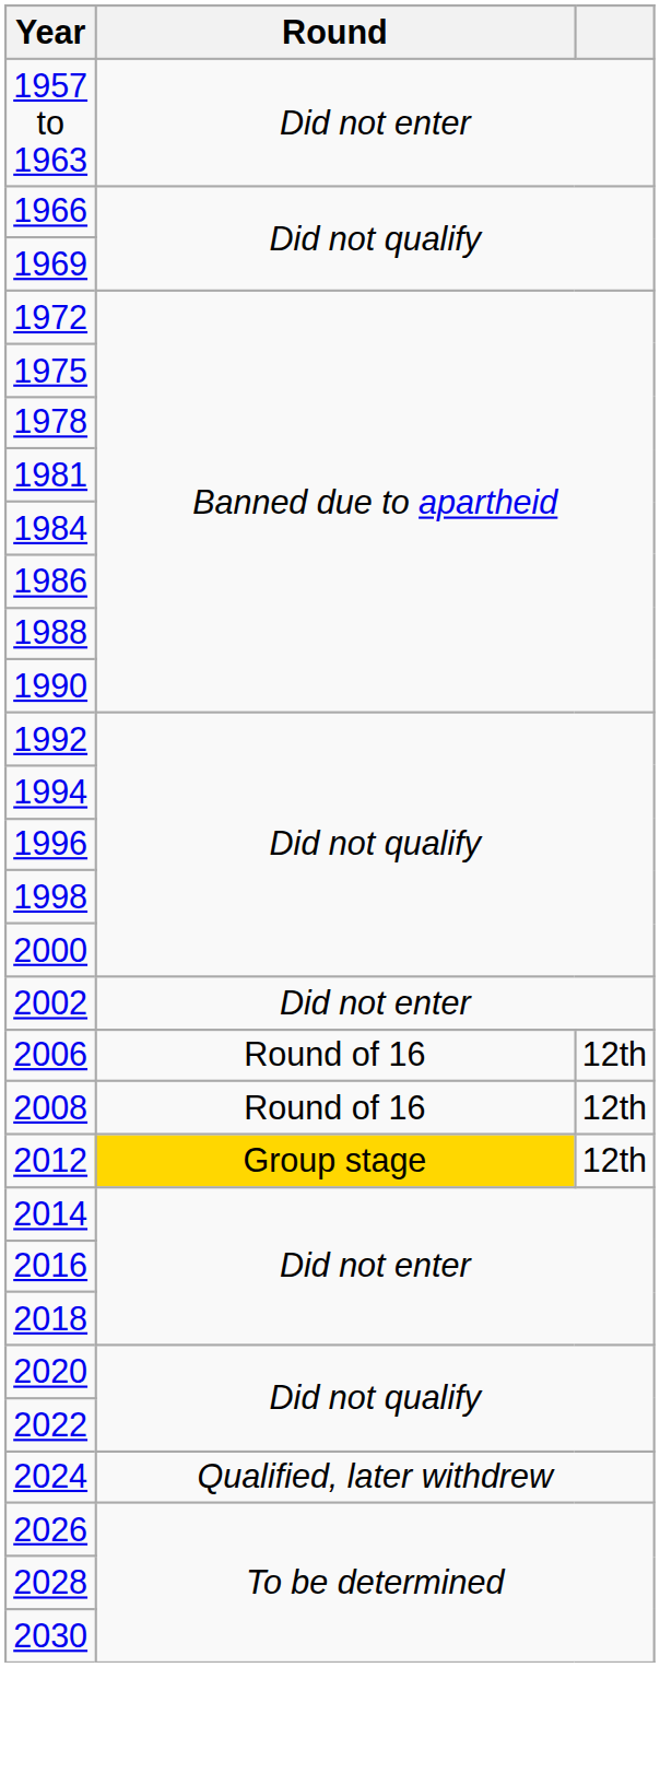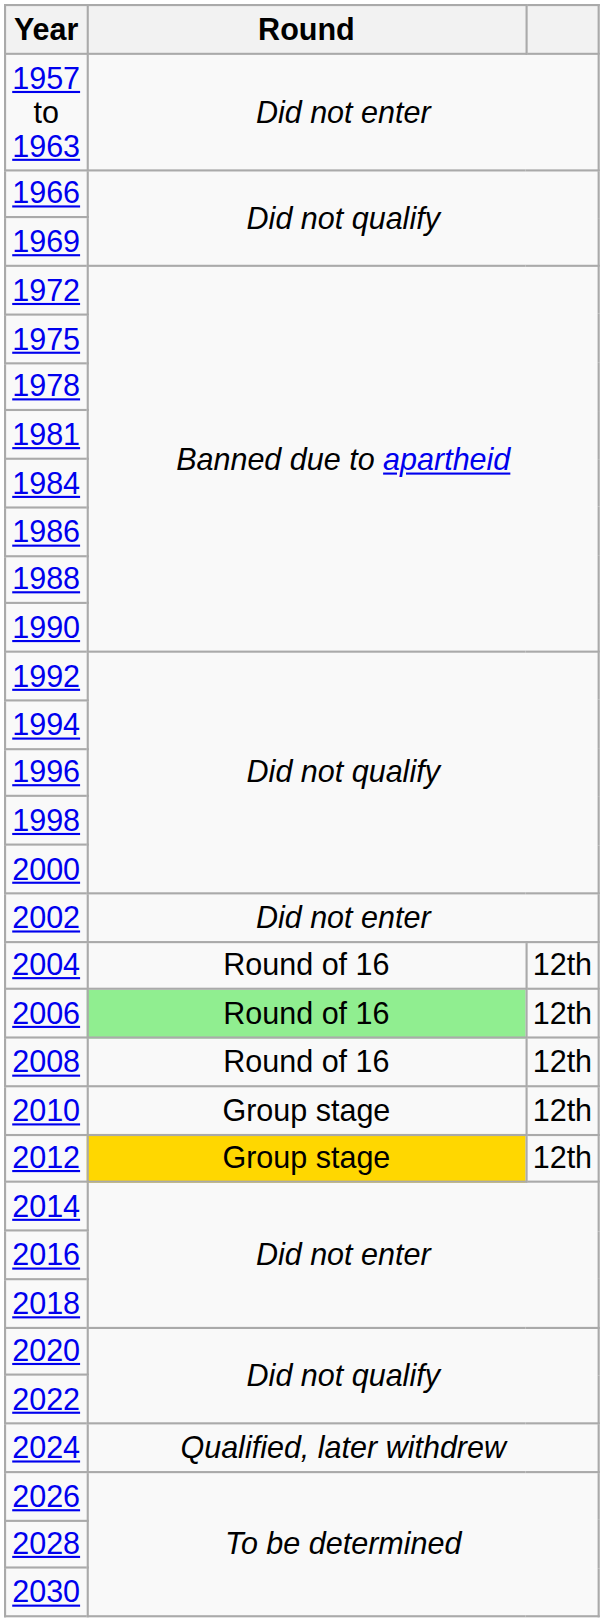+ row: 2004 | Round of 16 | 12th
2006 | Round: no background -> lightgreen background
+ row: 2010 | Group stage | 12th
